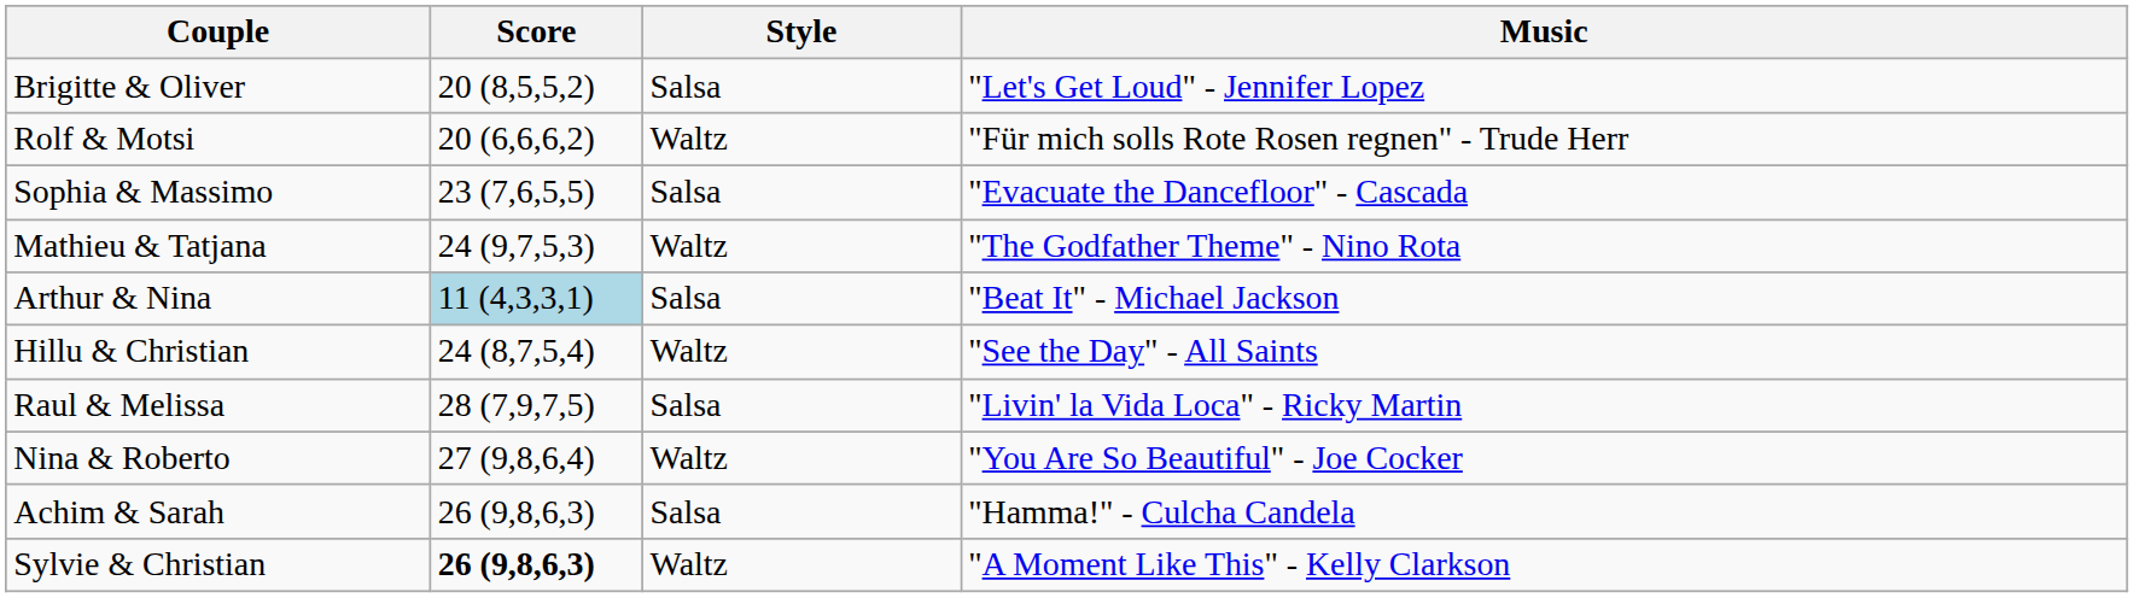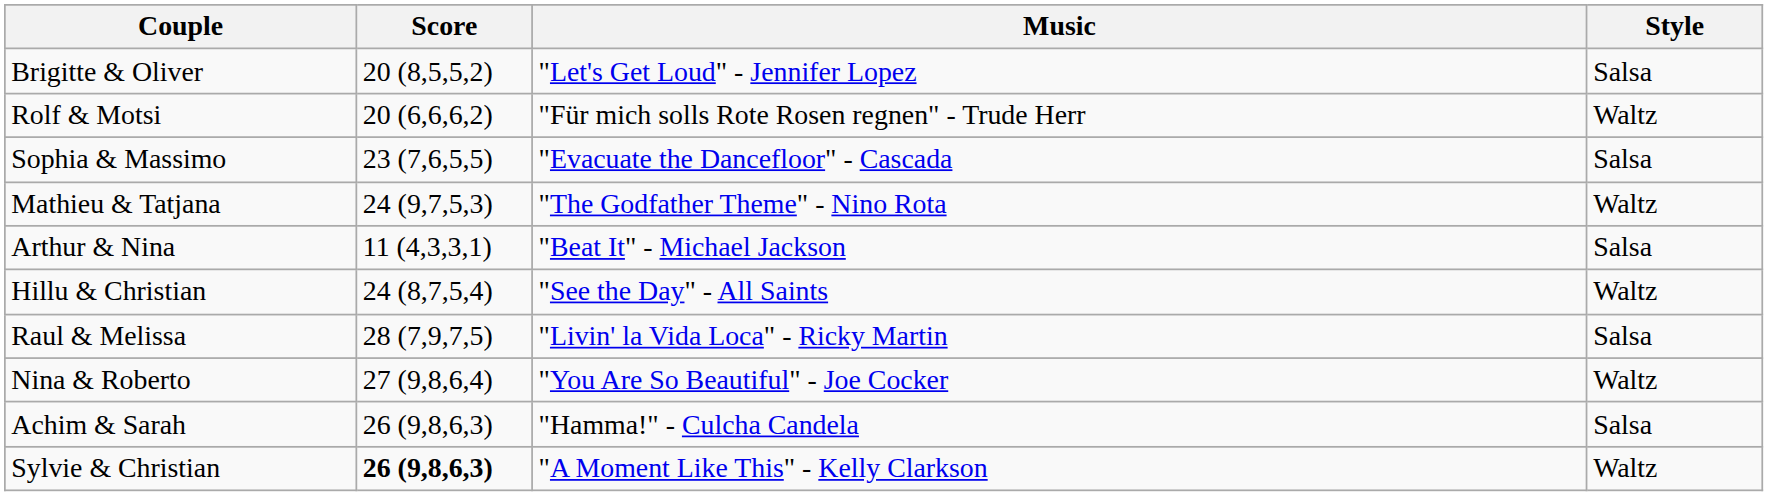columns swapped: Style <-> Music
Arthur & Nina | Score: lightblue background -> no background
